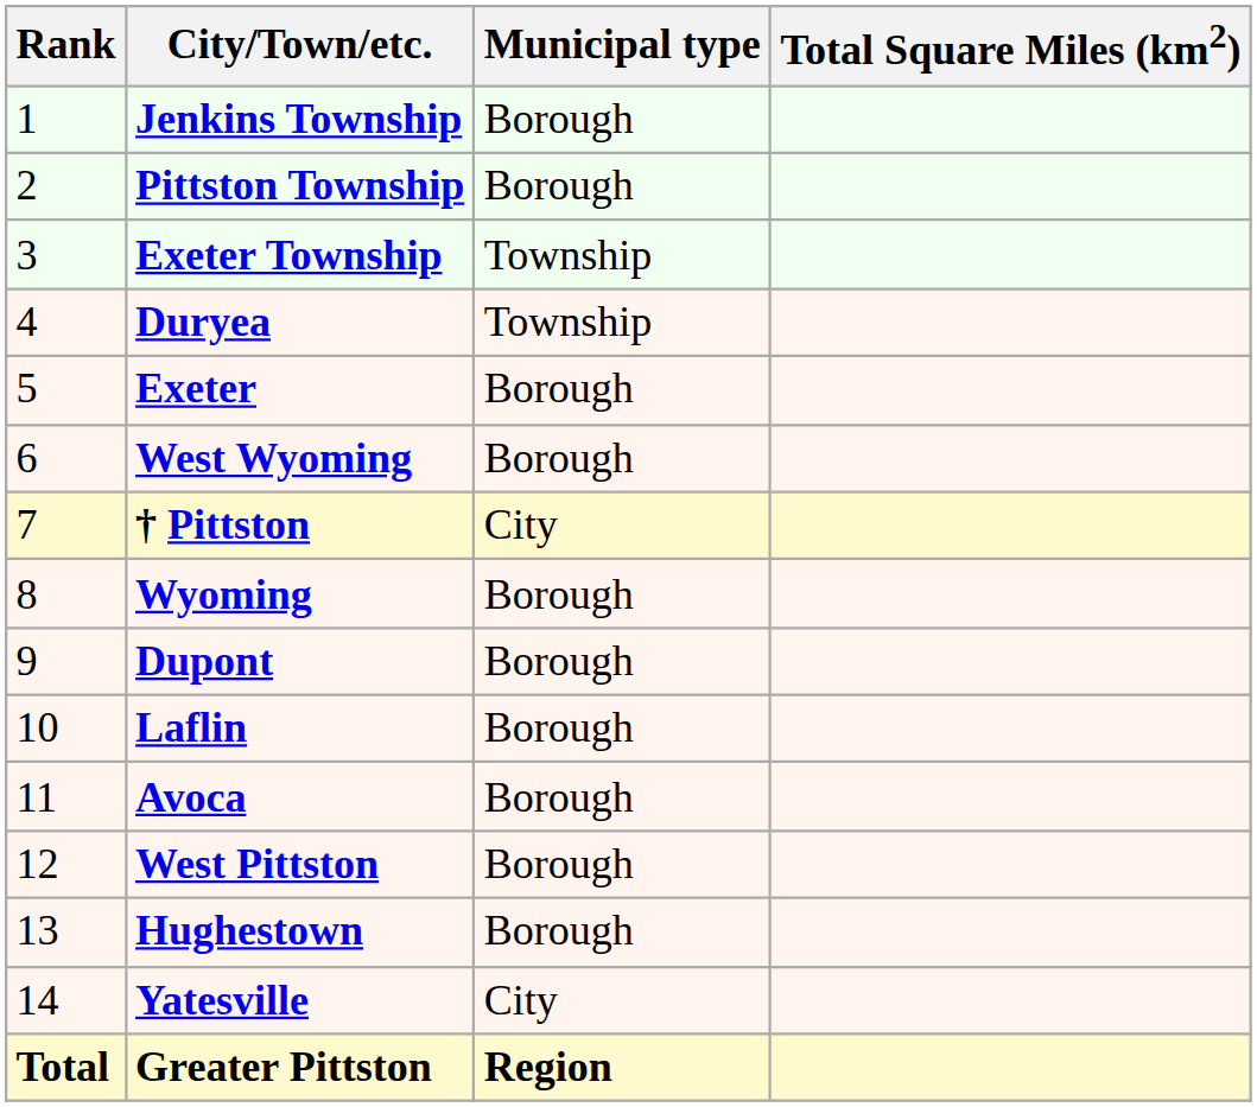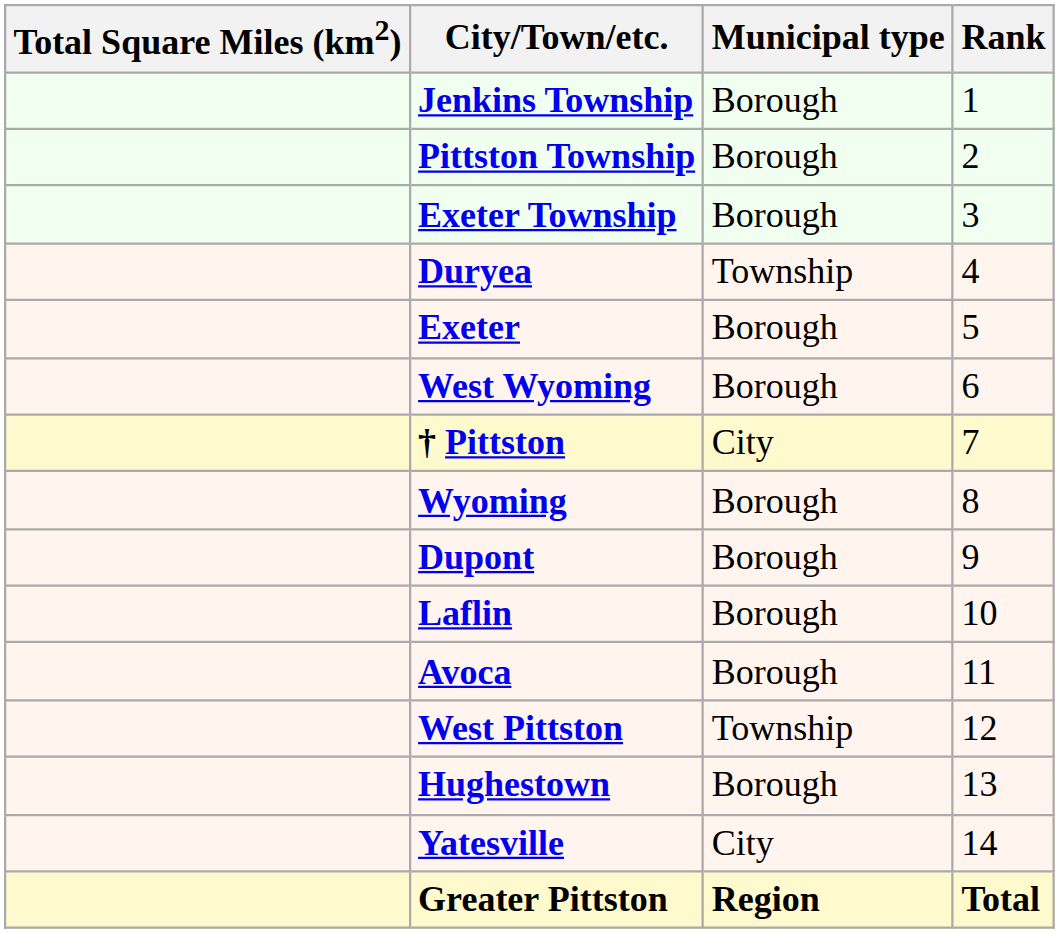columns swapped: Rank <-> Total Square Miles (km2)
Exeter Township | Municipal type: Township -> Borough
West Pittston | Municipal type: Borough -> Township
